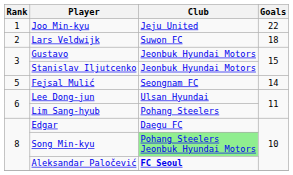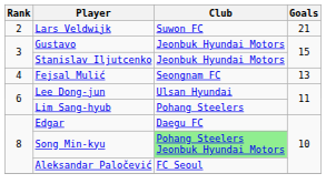- row: 1 | Joo Min-kyu | Jeju United | 22
Lars Veldwijk | Goals: 18 -> 21
Fejsal Mulić | Rank: 5 -> 4
Fejsal Mulić | Goals: 14 -> 13
Aleksandar Paločević | Club: bold -> normal
